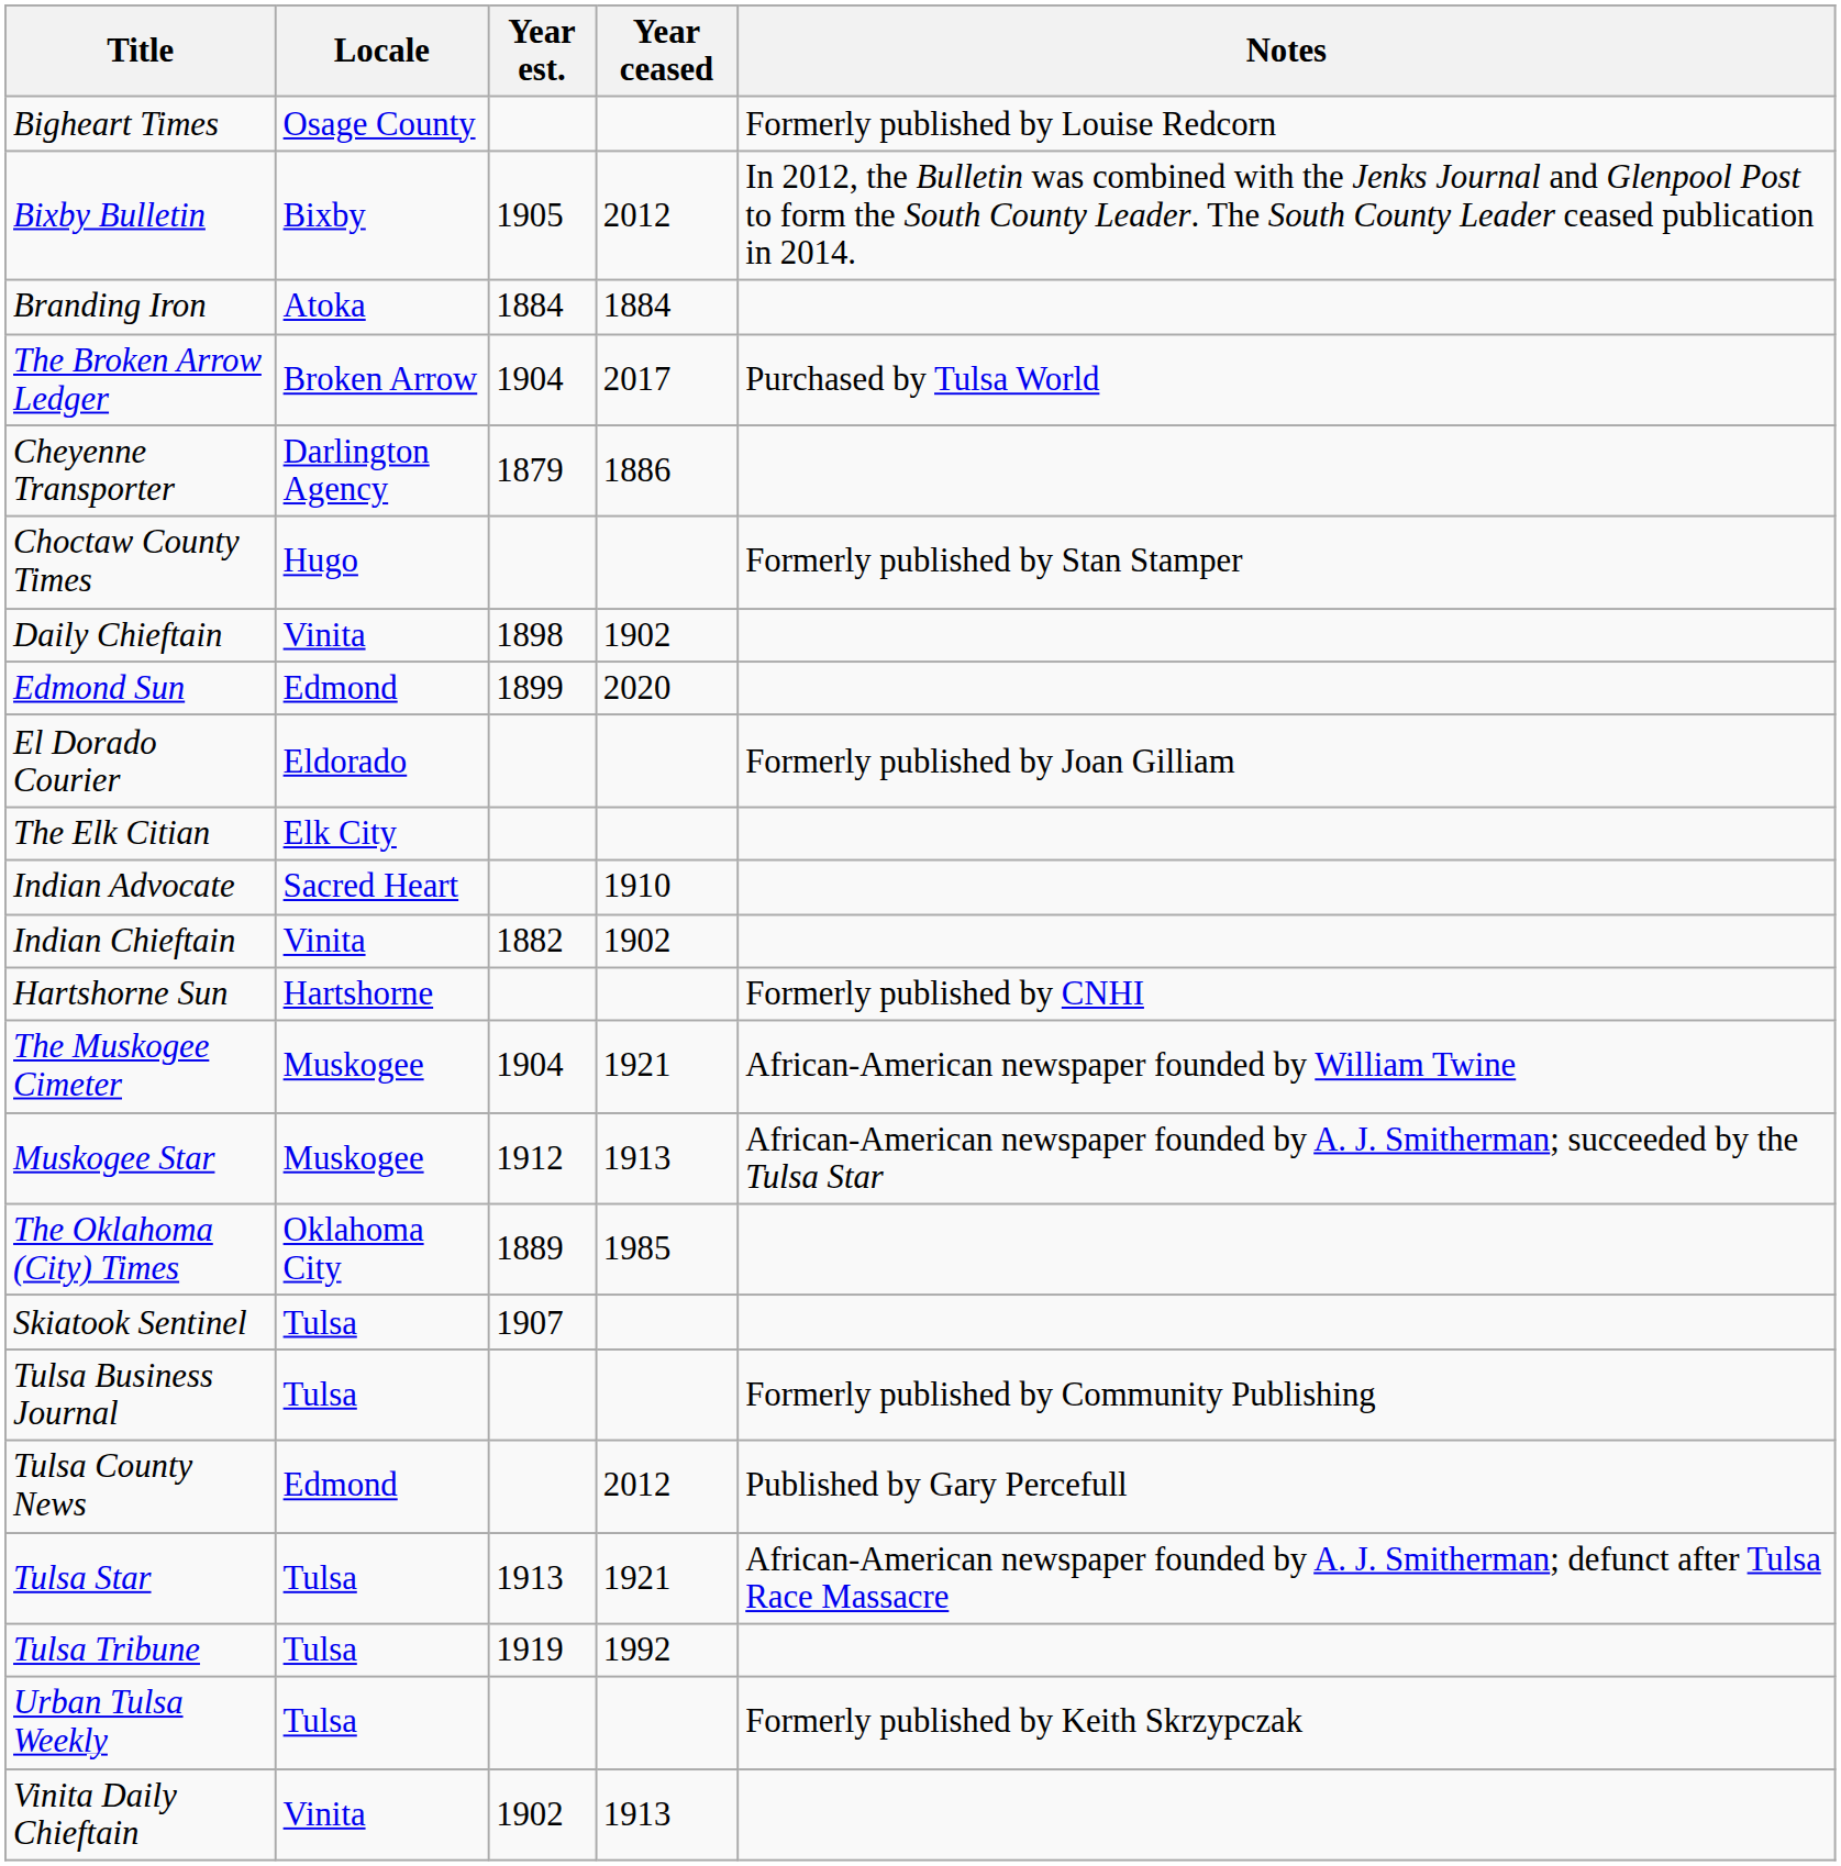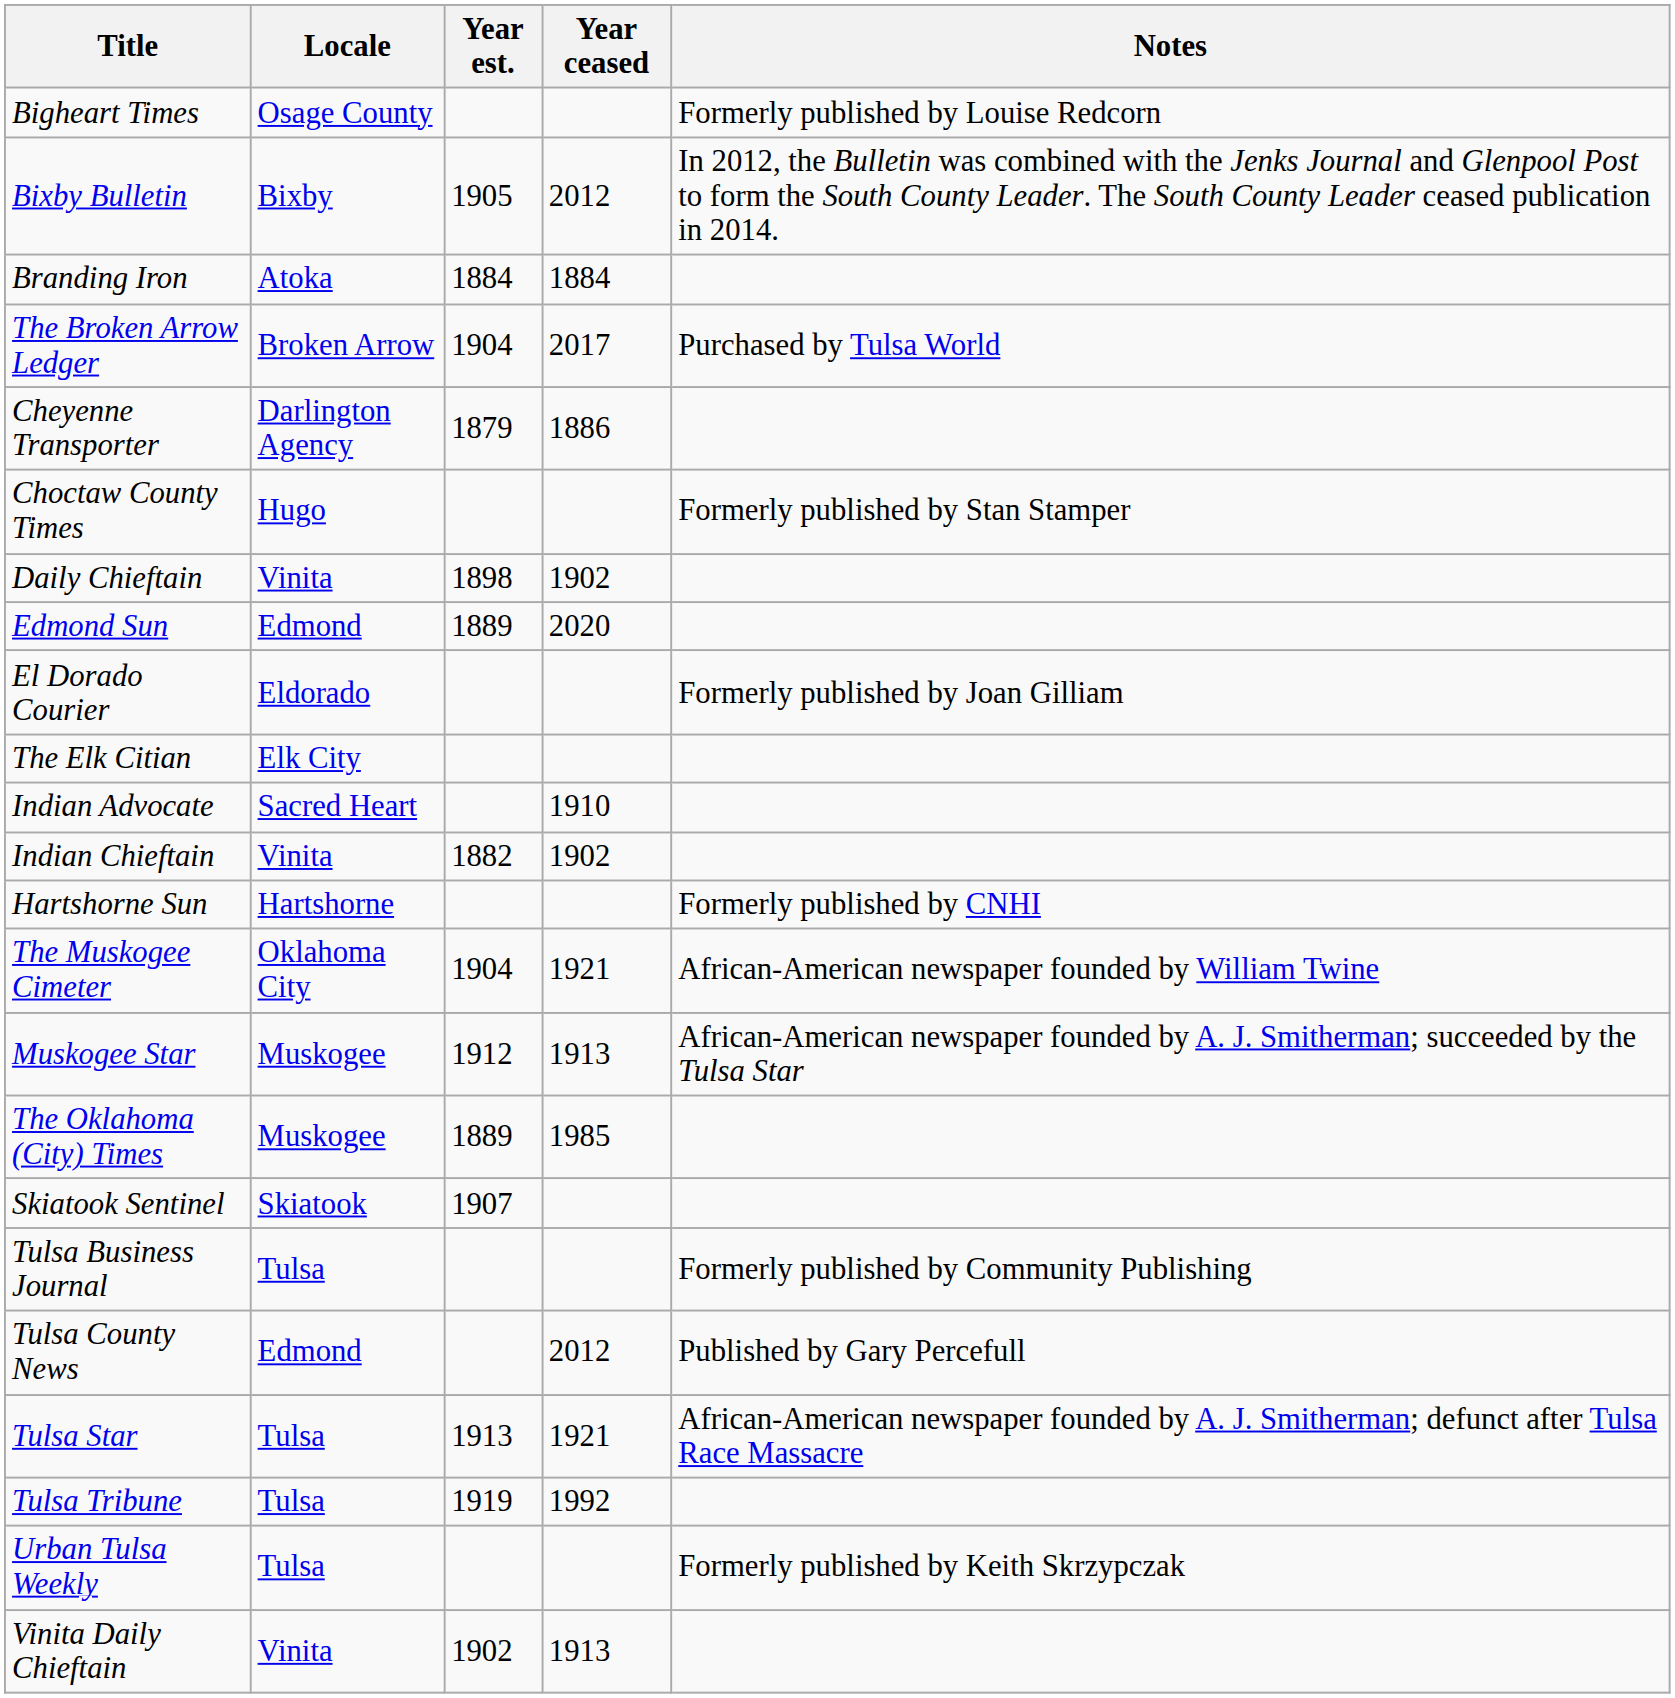Edmond Sun | Year est.: 1899 -> 1889
The Muskogee Cimeter | Locale: Muskogee -> Oklahoma City
The Oklahoma (City) Times | Locale: Oklahoma City -> Muskogee
Skiatook Sentinel | Locale: Tulsa -> Skiatook
